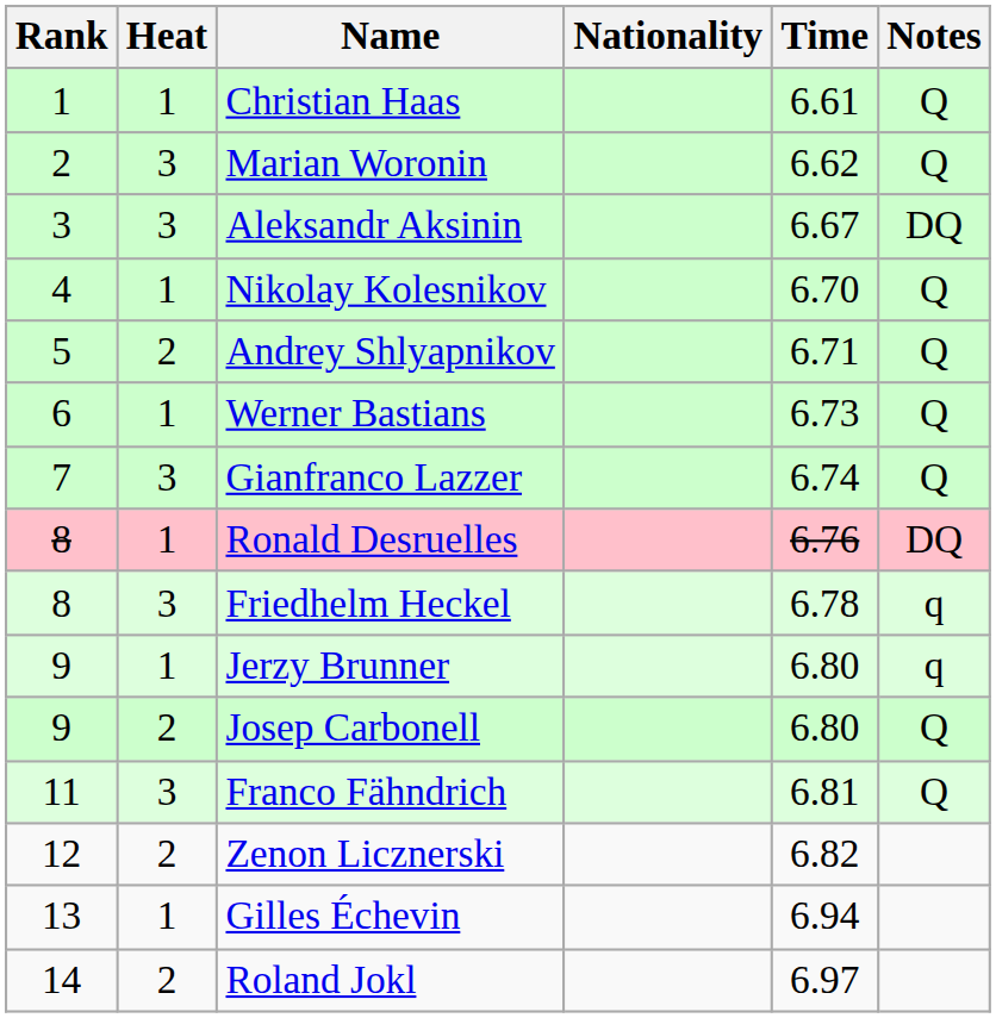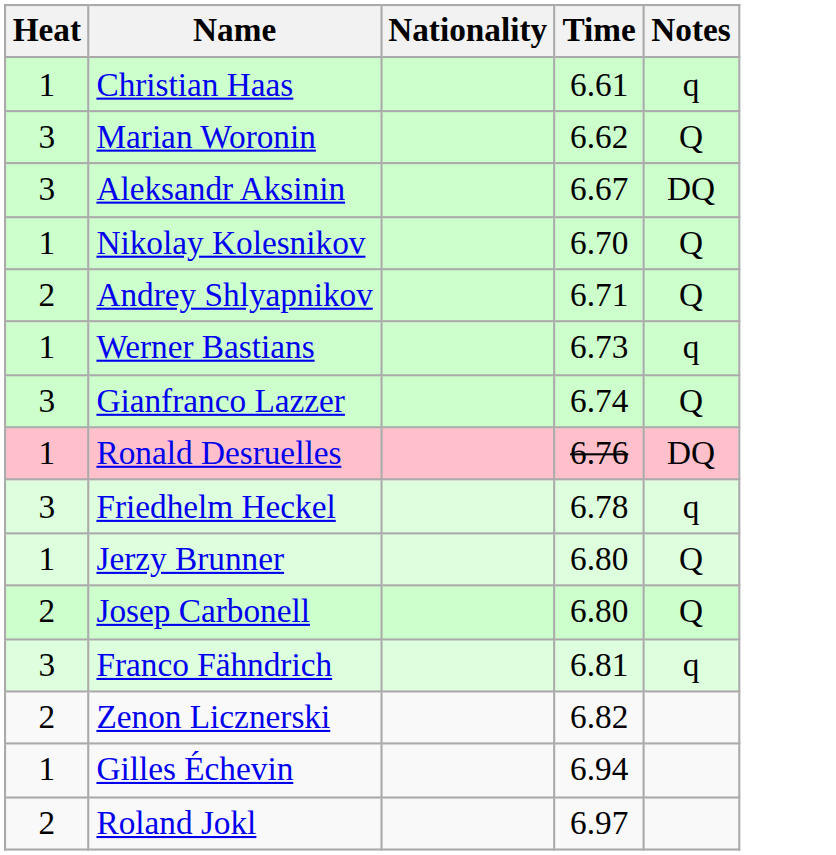- column: Rank | 1 | 2 | 3 | 4 | 5 | 6 | 7 | 8 | 8 | 9 | 9 | 11 | 12 | 13 | 14
Christian Haas | Notes: Q -> q
Werner Bastians | Notes: Q -> q
Jerzy Brunner | Notes: q -> Q
Franco Fähndrich | Notes: Q -> q
